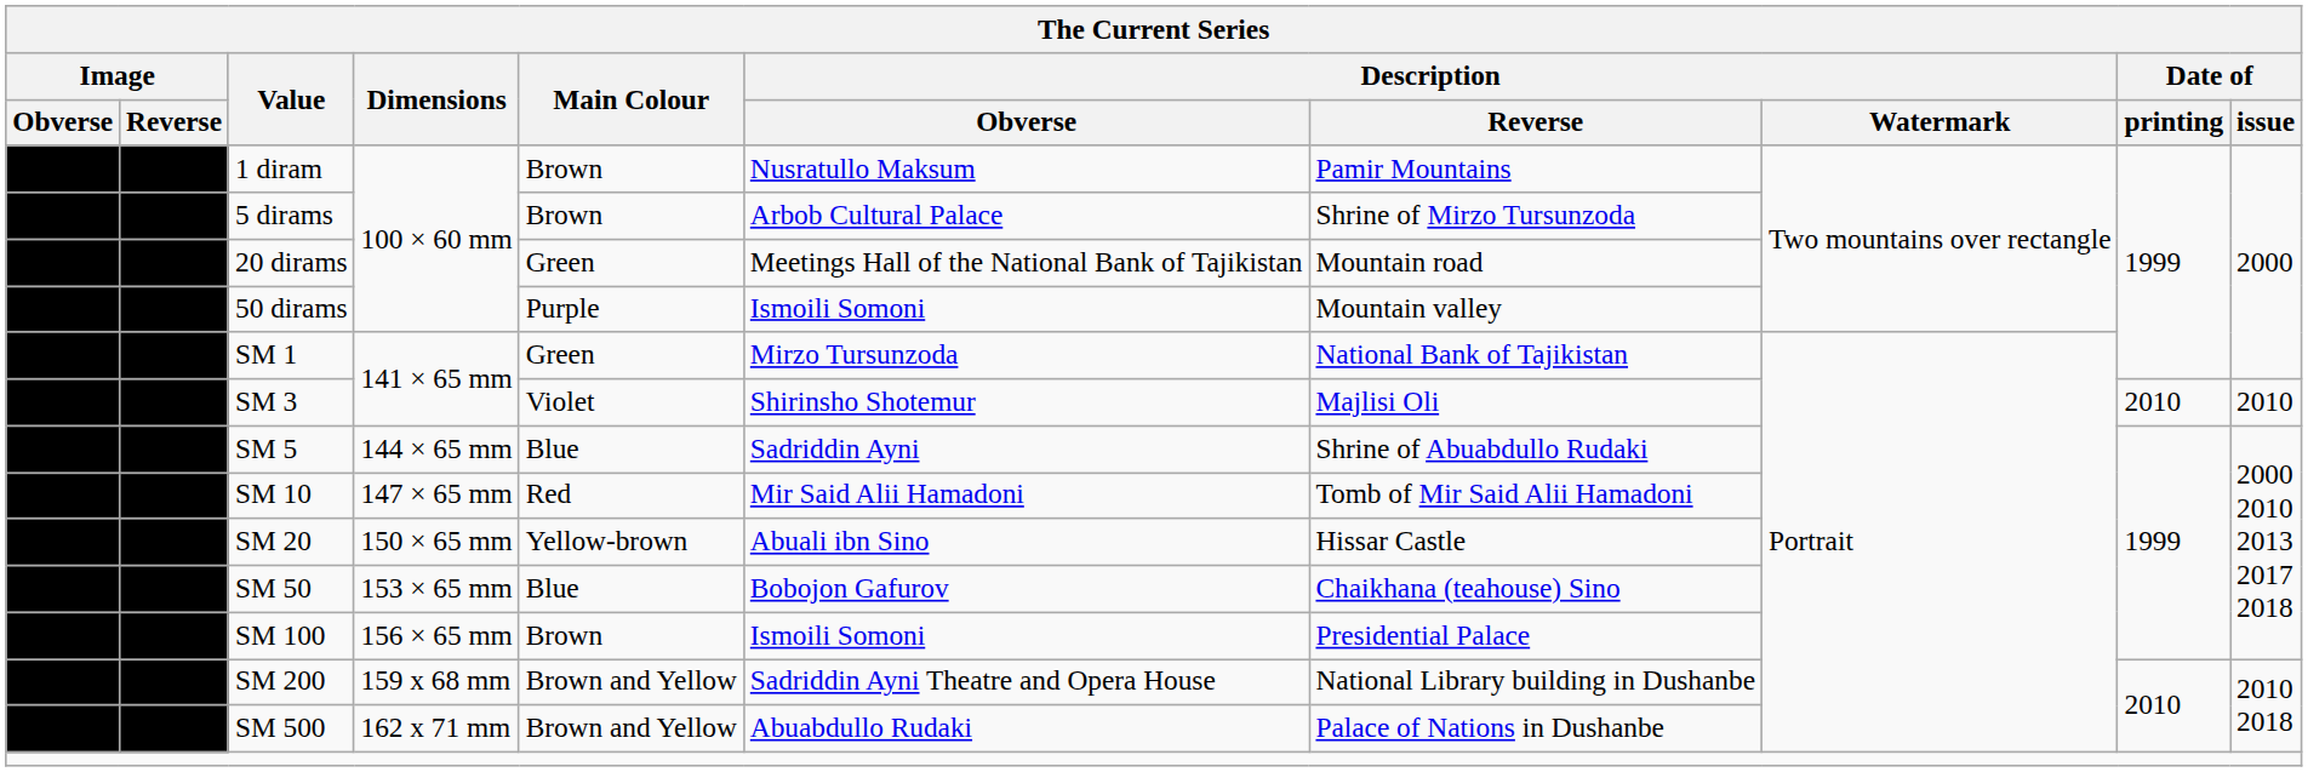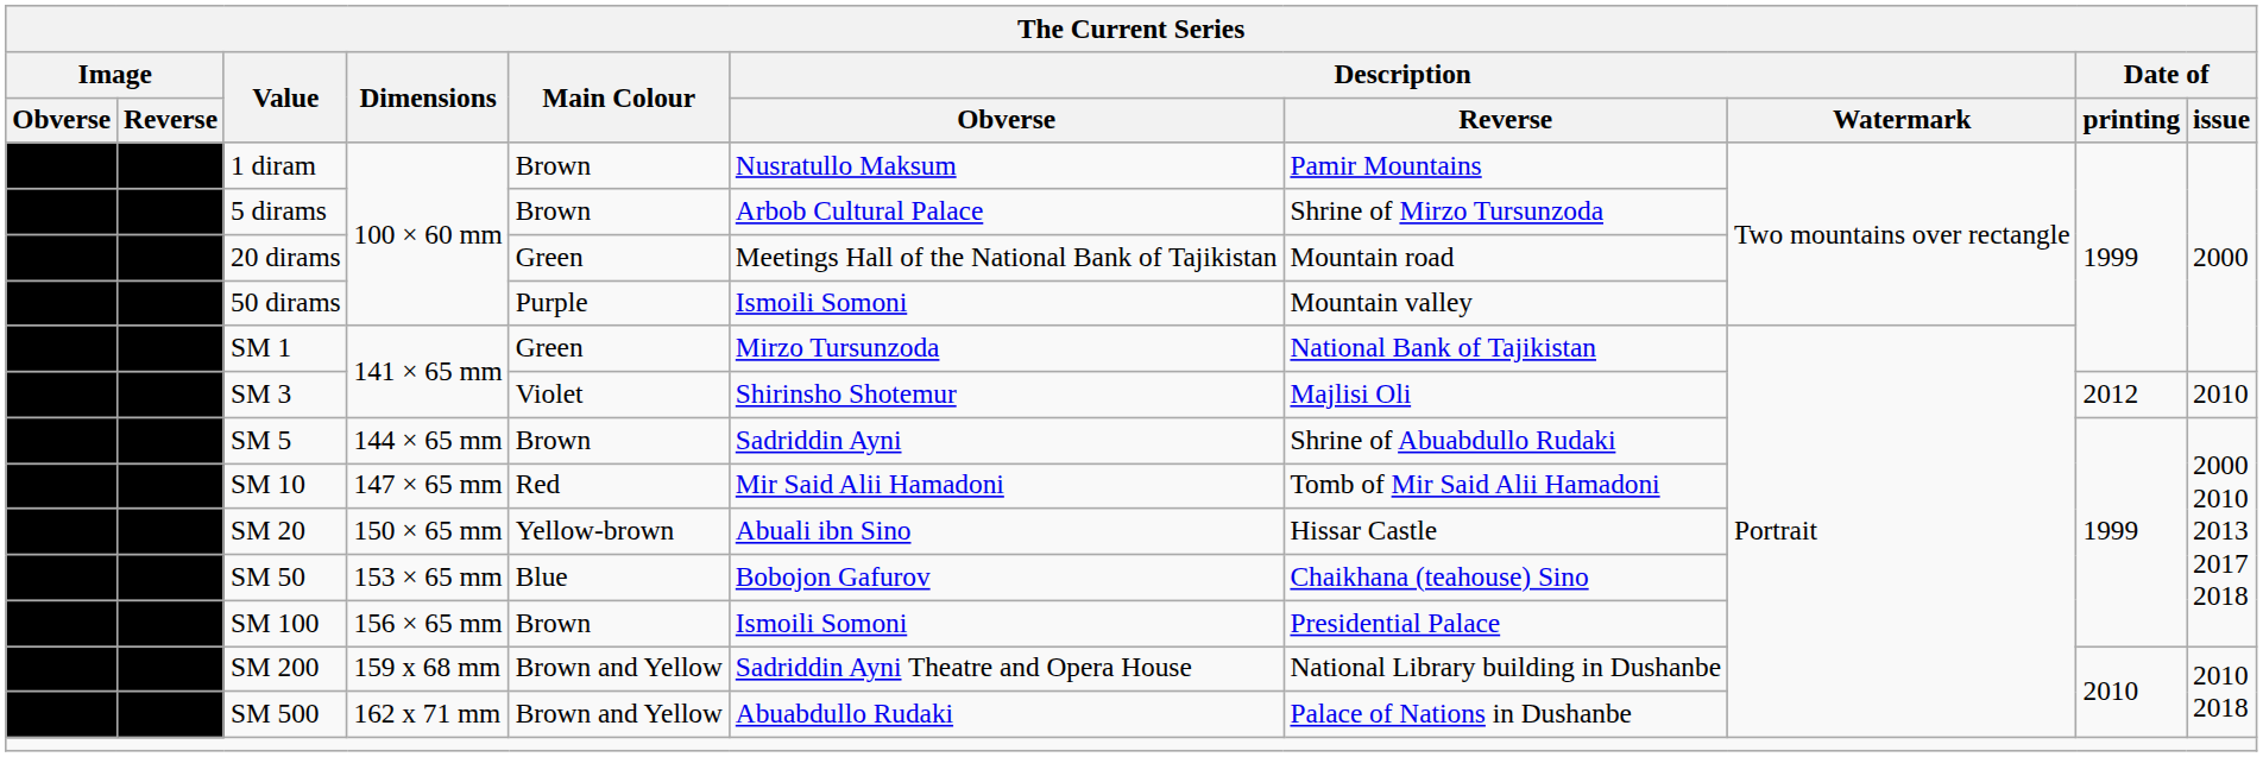SM 3 | Date of / printing: 2010 -> 2012
SM 5 | Main Colour: Blue -> Brown
